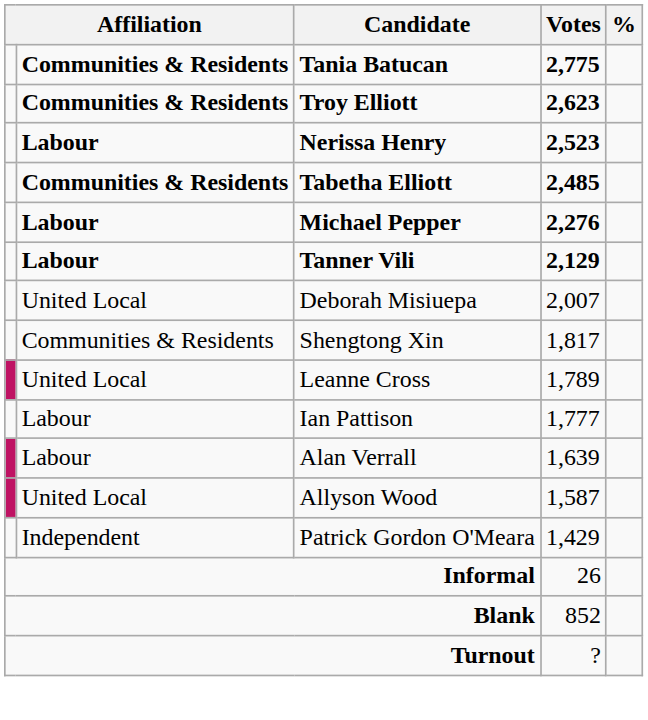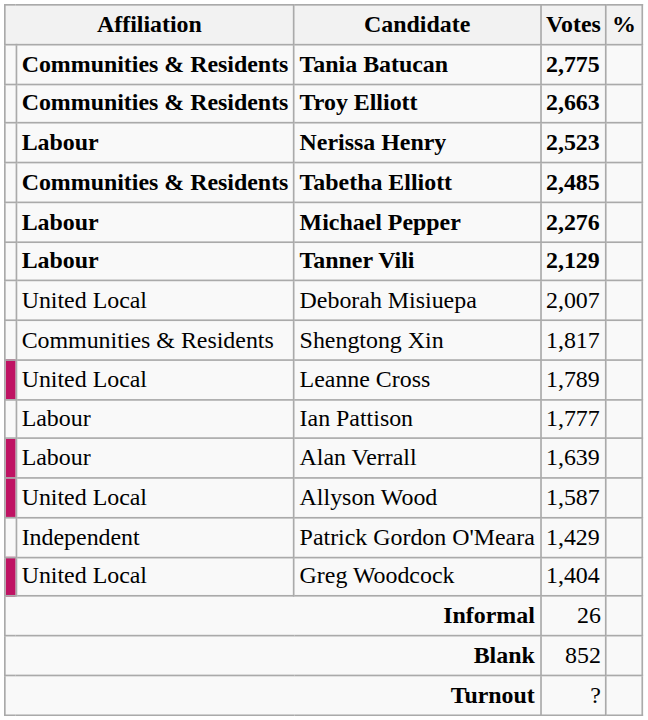Troy Elliott | Votes: 2,623 -> 2,663
+ row: United Local | Greg Woodcock | 1,404
